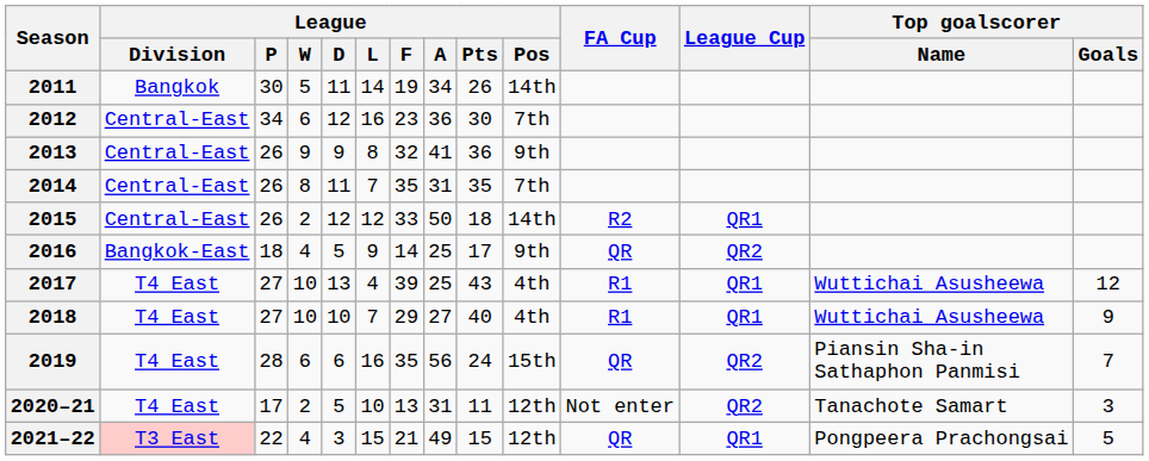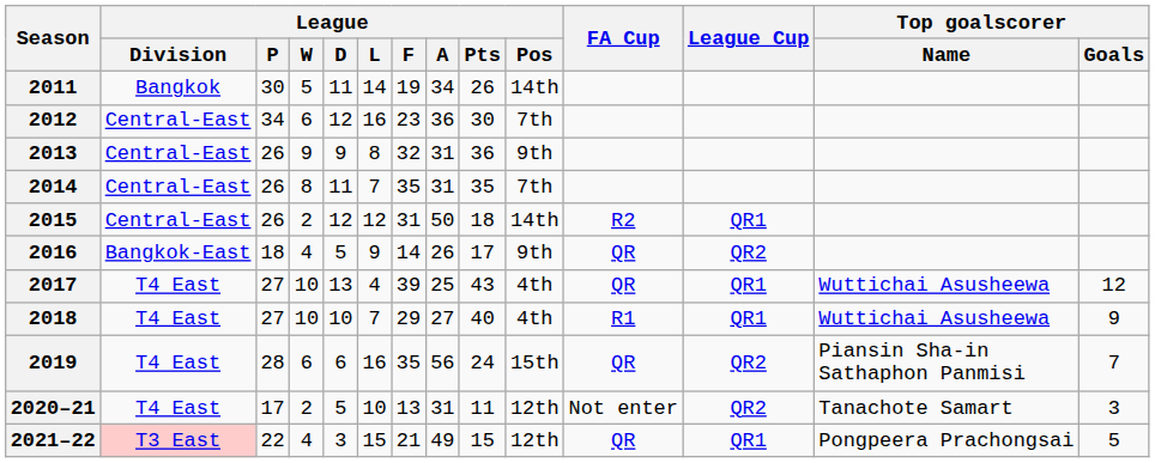2013 | League / A: 41 -> 31
2015 | League / F: 33 -> 31
2016 | League / A: 25 -> 26
2017 | FA Cup: R1 -> QR
